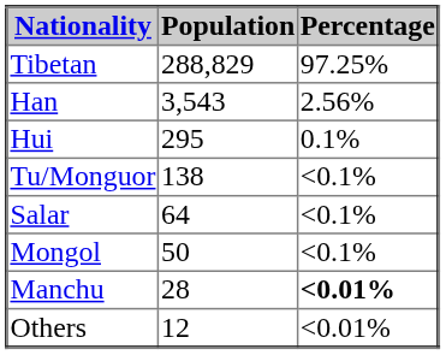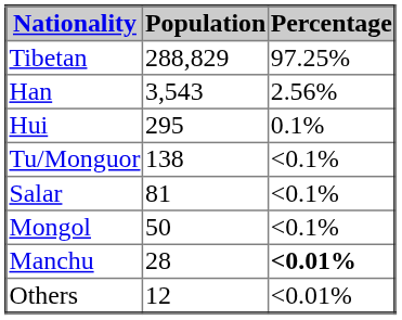Salar | Population: 64 -> 81
